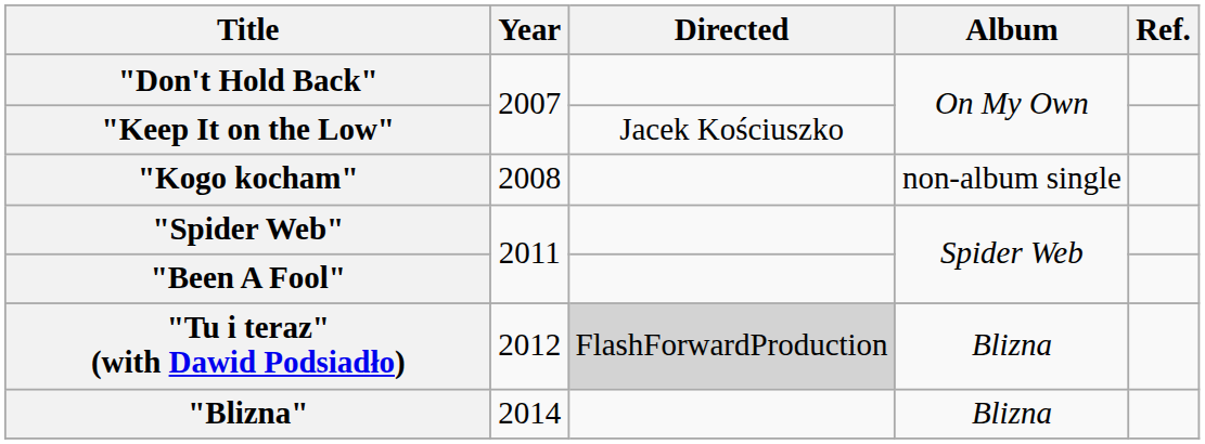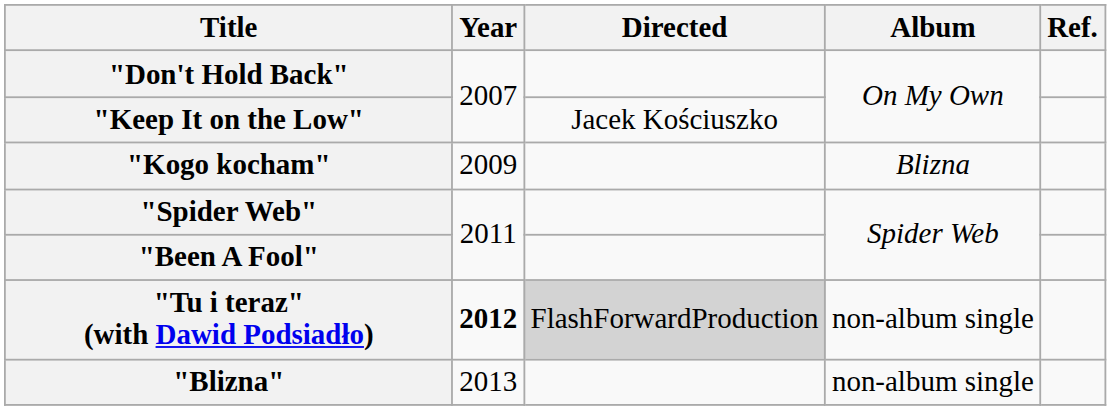"Kogo kocham" | Year: 2008 -> 2009
"Kogo kocham" | Album: non-album single -> Blizna
"Tu i teraz" (with Dawid Podsiadło) | Year: normal -> bold
"Tu i teraz" (with Dawid Podsiadło) | Album: Blizna -> non-album single
"Blizna" | Year: 2014 -> 2013
"Blizna" | Album: Blizna -> non-album single
